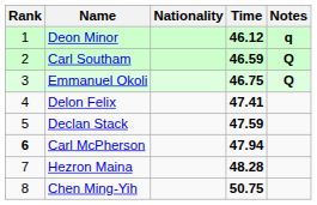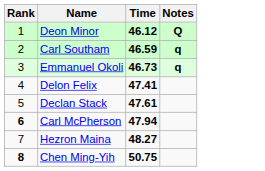- column: Nationality
Deon Minor | Notes: q -> Q
Carl Southam | Notes: Q -> q
Emmanuel Okoli | Time: 46.75 -> 46.73
Emmanuel Okoli | Notes: Q -> q
Declan Stack | Time: 47.59 -> 47.61
Hezron Maina | Time: 48.28 -> 48.27
Chen Ming-Yih | Rank: normal -> bold
